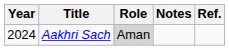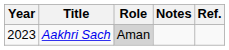Aakhri Sach | Year: 2024 -> 2023
